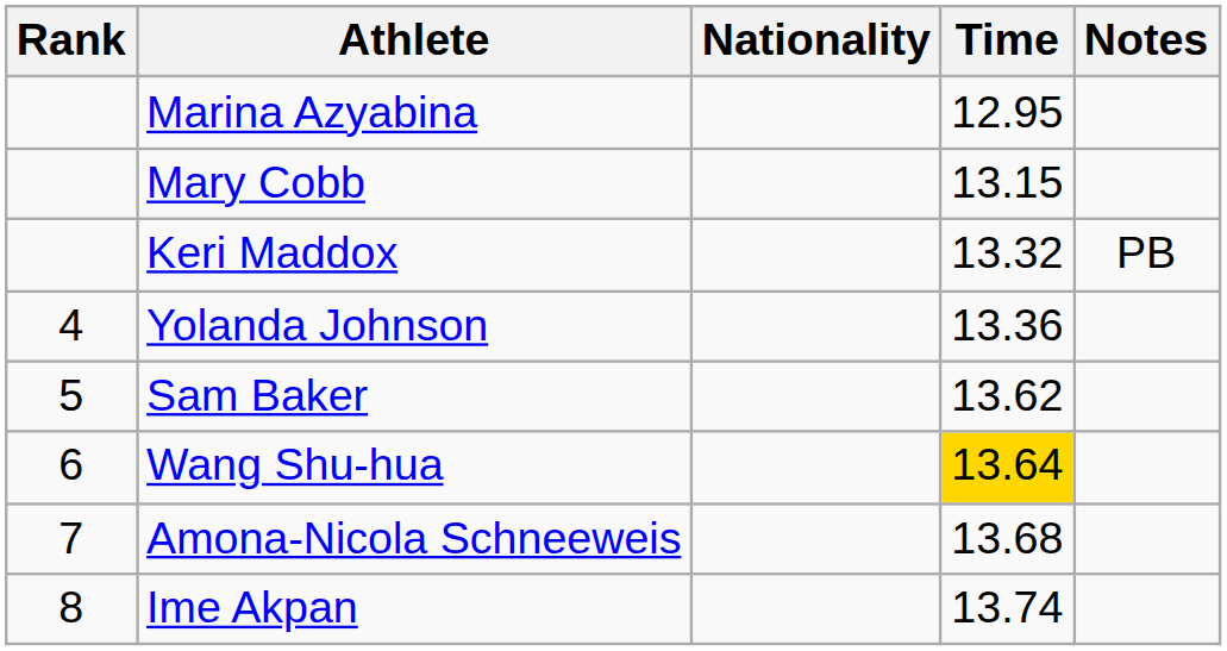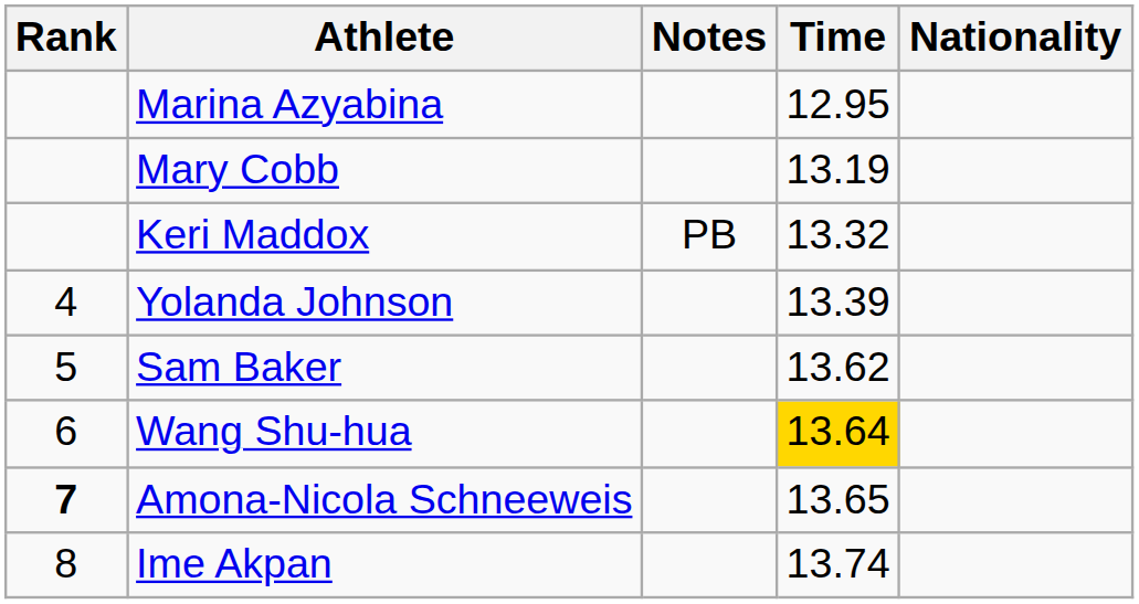columns swapped: Nationality <-> Notes
Mary Cobb | Time: 13.15 -> 13.19
Yolanda Johnson | Time: 13.36 -> 13.39
Amona-Nicola Schneeweis | Rank: normal -> bold
Amona-Nicola Schneeweis | Time: 13.68 -> 13.65
